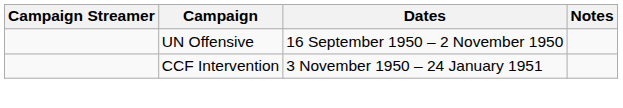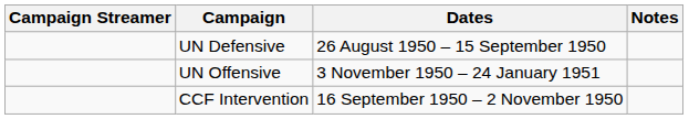+ row: UN Defensive | 26 August 1950 – 15 September 1950
UN Offensive | Dates: 16 September 1950 – 2 November 1950 -> 3 November 1950 – 24 January 1951
CCF Intervention | Dates: 3 November 1950 – 24 January 1951 -> 16 September 1950 – 2 November 1950
